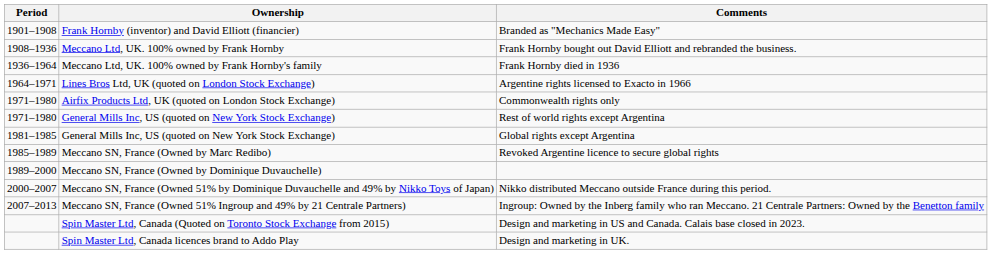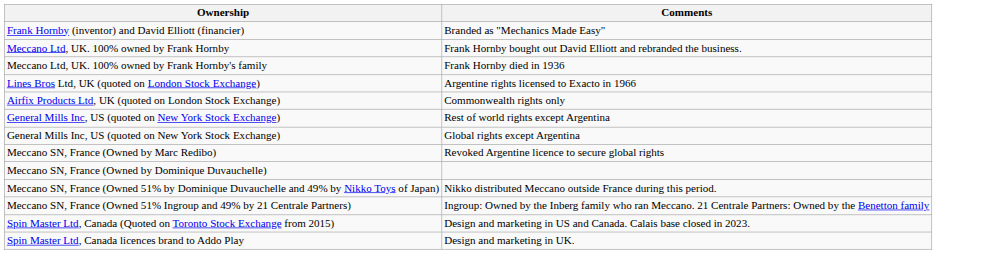- column: Period | 1901–1908 | 1908–1936 | 1936–1964 | 1964–1971 | 1971–1980 | 1971–1980 | 1981–1985 | 1985–1989 | 1989–2000 | 2000–2007 | 2007–2013
